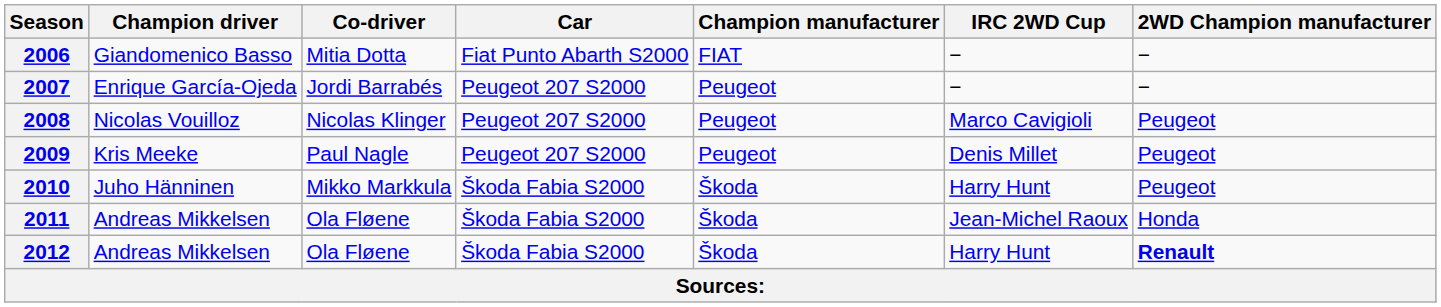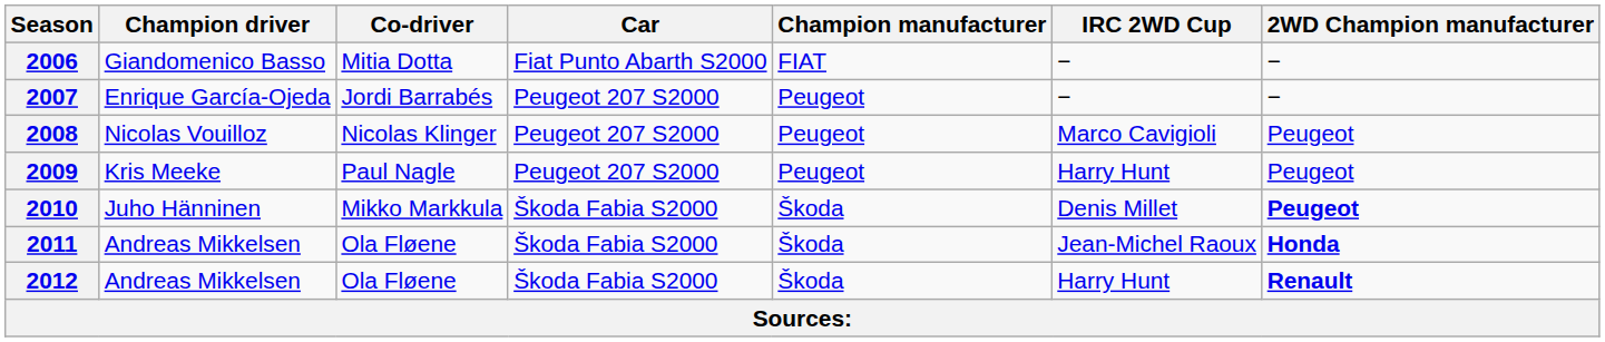2009 | IRC 2WD Cup: Denis Millet -> Harry Hunt
2010 | IRC 2WD Cup: Harry Hunt -> Denis Millet
2010 | 2WD Champion manufacturer: normal -> bold
2011 | 2WD Champion manufacturer: normal -> bold
